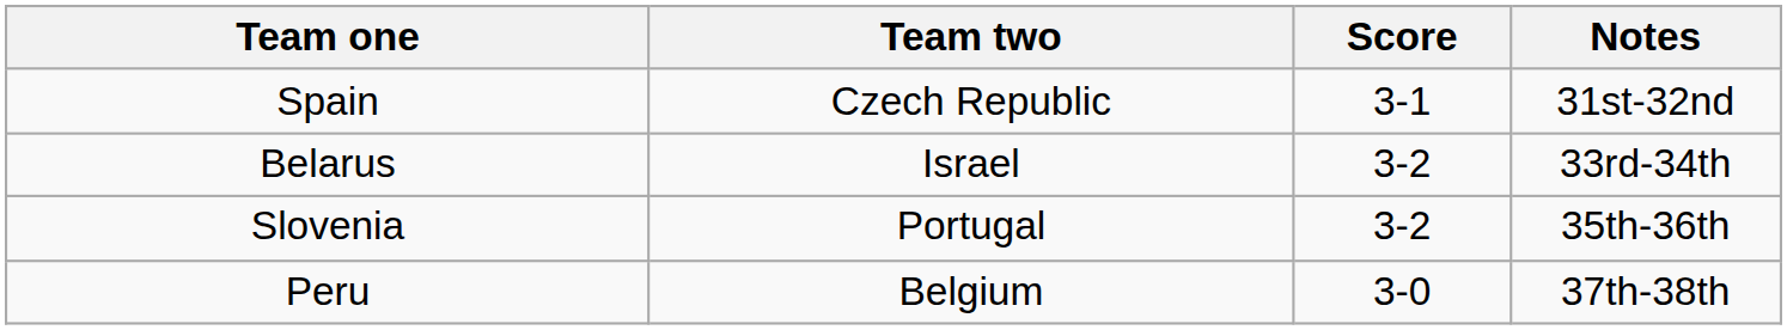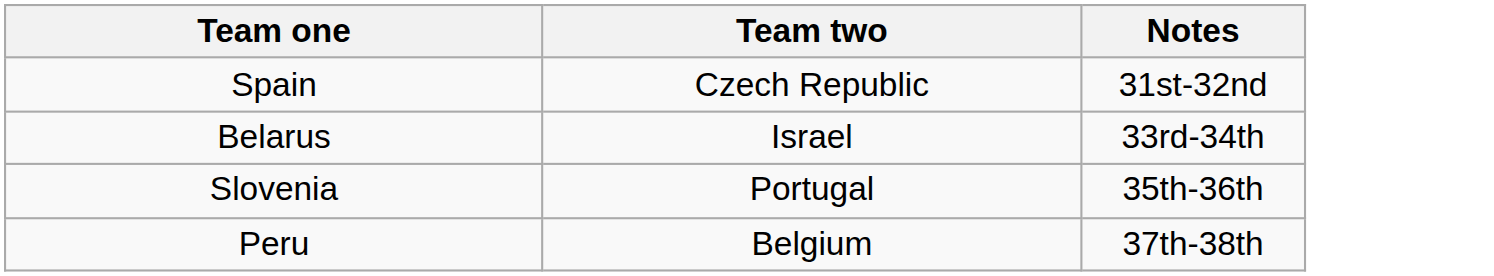- column: Score | 3-1 | 3-2 | 3-2 | 3-0
